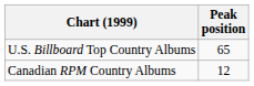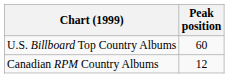U.S. Billboard Top Country Albums | Peak position: 65 -> 60
